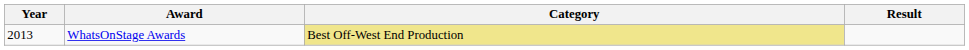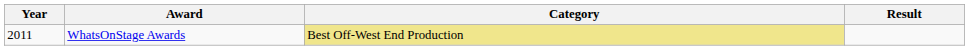WhatsOnStage Awards | Year: 2013 -> 2011
